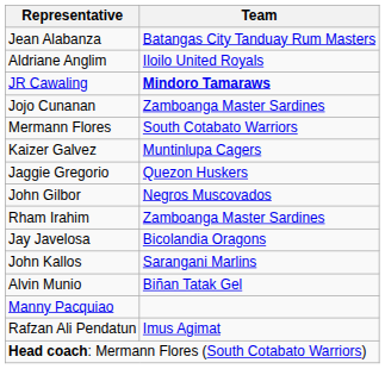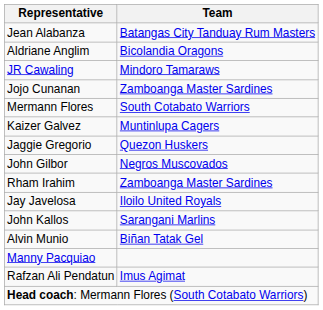Aldriane Anglim | Team: Iloilo United Royals -> Bicolandia Oragons
JR Cawaling | Team: bold -> normal
Jay Javelosa | Team: Bicolandia Oragons -> Iloilo United Royals
